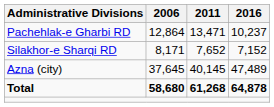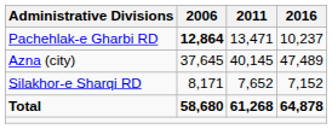Pachehlak-e Gharbi RD | 2006: normal -> bold
rows swapped: Silakhor-e Sharqi RD <-> Azna (city)
